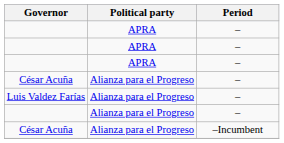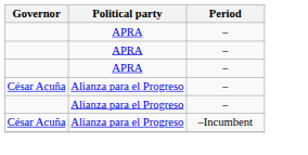- row: Luis Valdez Farías | Alianza para el Progreso | –
